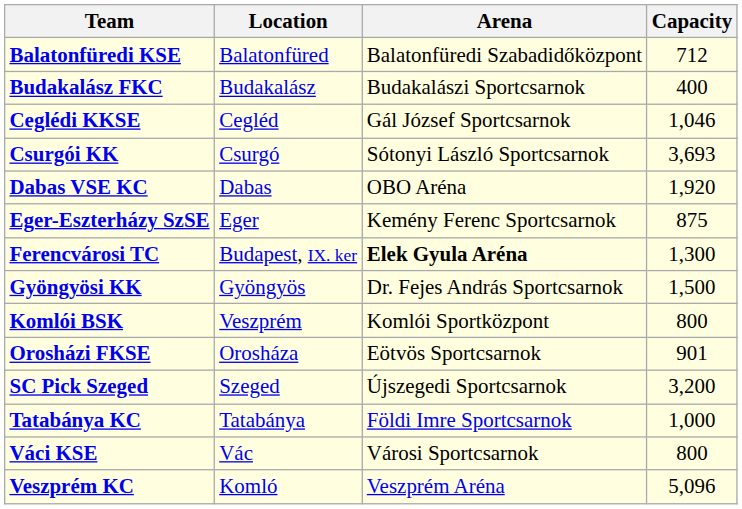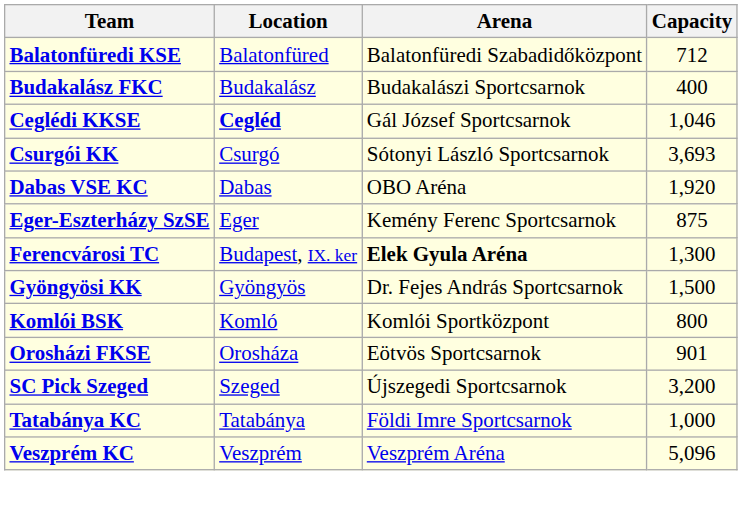Ceglédi KKSE | Location: normal -> bold
Komlói BSK | Location: Veszprém -> Komló
- row: Váci KSE | Vác | Városi Sportcsarnok | 800
Veszprém KC | Location: Komló -> Veszprém
